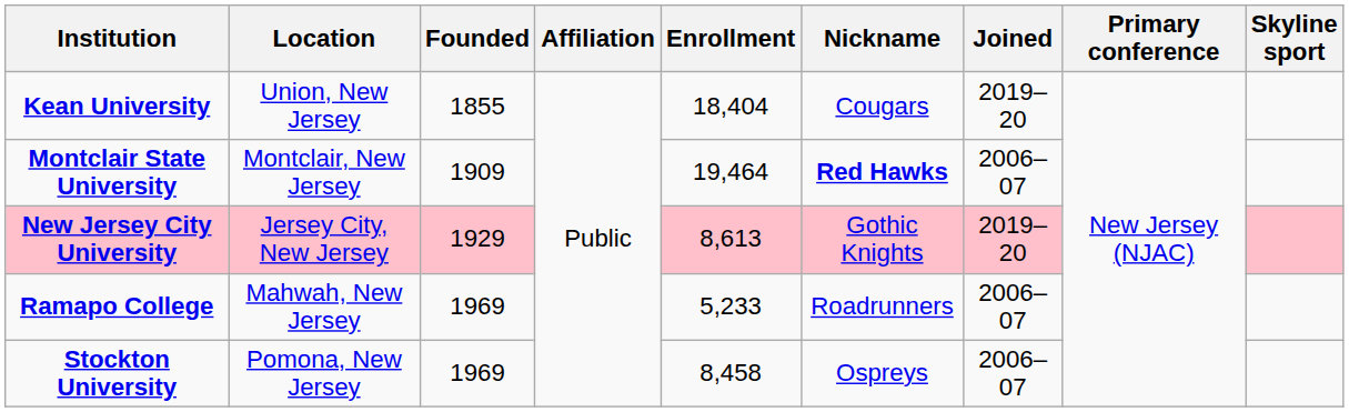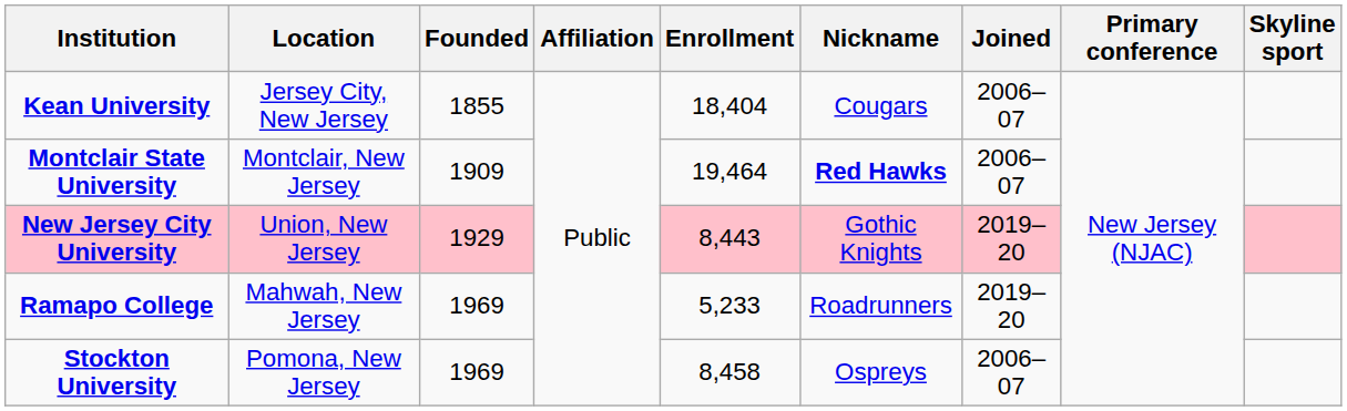Kean University | Location: Union, New Jersey -> Jersey City, New Jersey
Kean University | Joined: 2019–20 -> 2006–07
New Jersey City University | Location: Jersey City, New Jersey -> Union, New Jersey
New Jersey City University | Enrollment: 8,613 -> 8,443
Ramapo College | Joined: 2006–07 -> 2019–20
